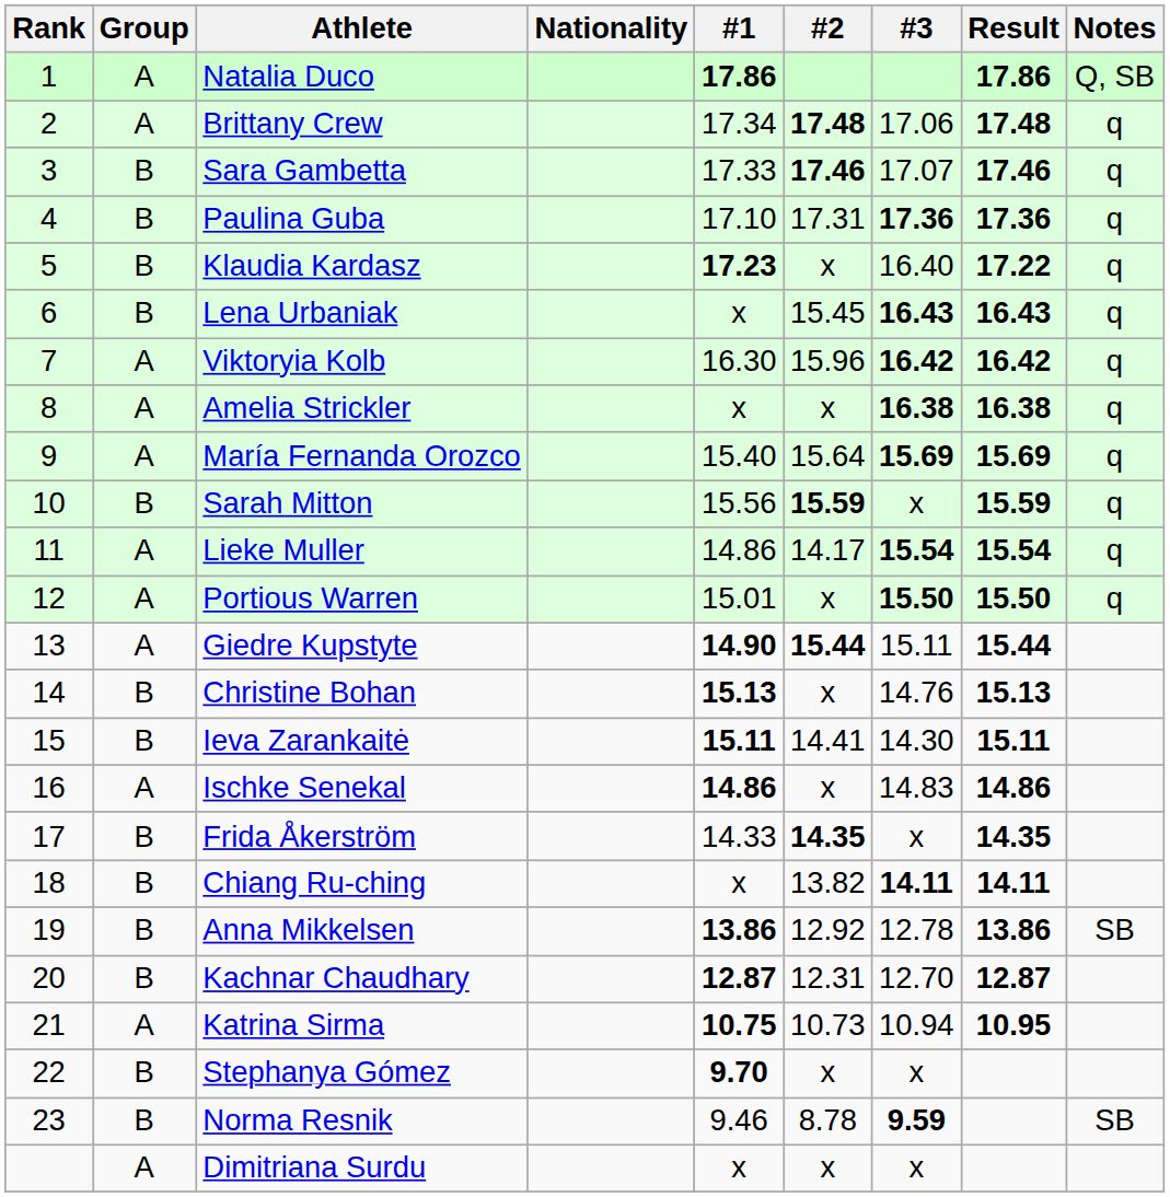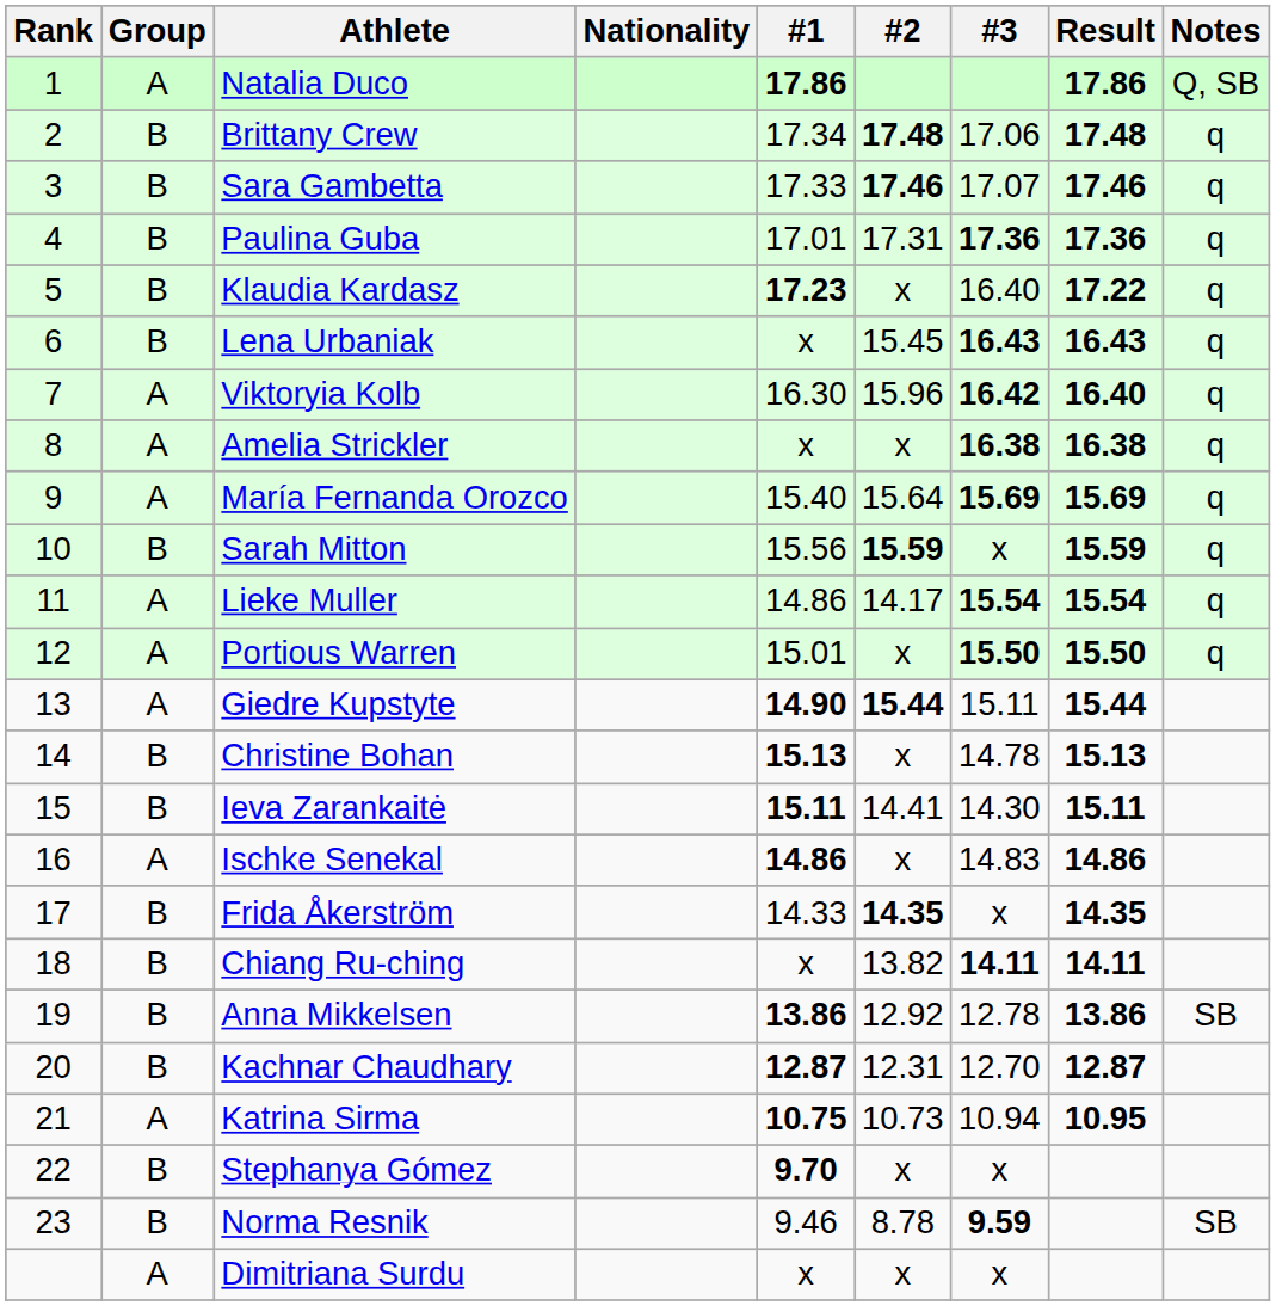Brittany Crew | Group: A -> B
Paulina Guba | #1: 17.10 -> 17.01
Viktoryia Kolb | Result: 16.42 -> 16.40
Christine Bohan | #3: 14.76 -> 14.78
